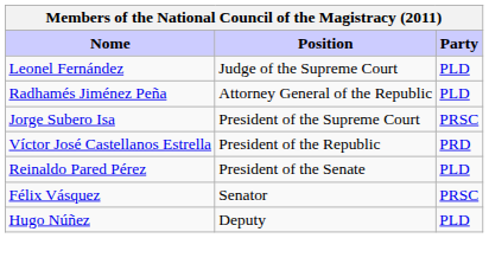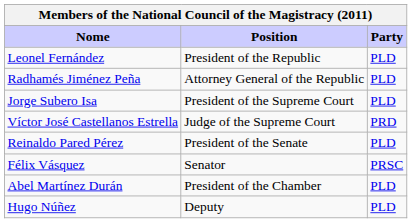Leonel Fernández | Position: Judge of the Supreme Court -> President of the Republic
Jorge Subero Isa | Party: PRSC -> PLD
Víctor José Castellanos Estrella | Position: President of the Republic -> Judge of the Supreme Court
+ row: Abel Martínez Durán | President of the Chamber | PLD
